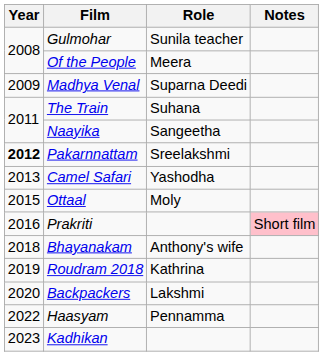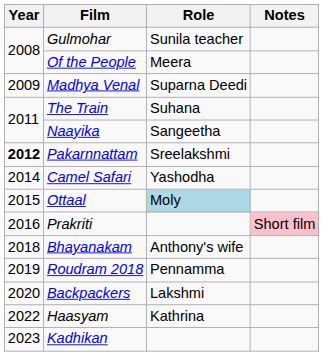Camel Safari | Year: 2013 -> 2014
Ottaal | Role: no background -> lightblue background
Roudram 2018 | Role: Kathrina -> Pennamma
Haasyam | Role: Pennamma -> Kathrina
